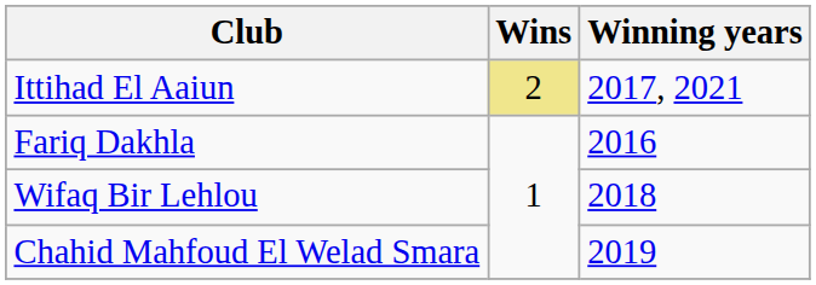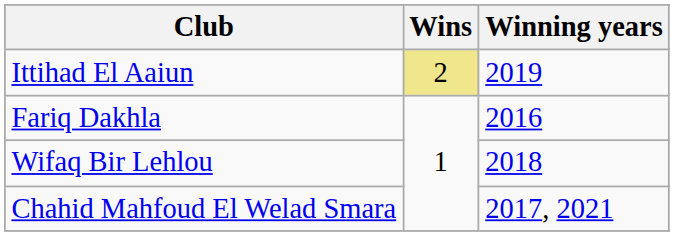Ittihad El Aaiun | Winning years: 2017, 2021 -> 2019
Chahid Mahfoud El Welad Smara | Winning years: 2019 -> 2017, 2021
